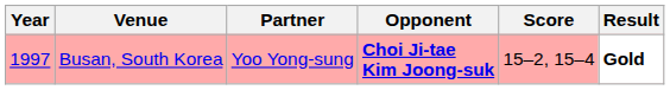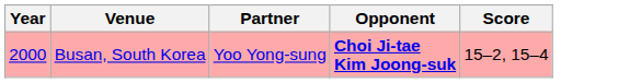- column: Result | Gold
Busan, South Korea | Year: 1997 -> 2000
